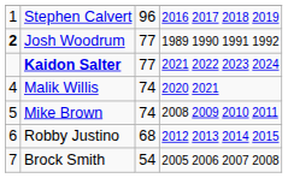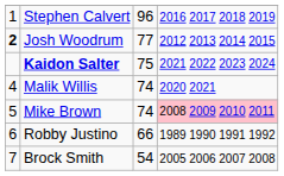Josh Woodrum | column 4: 1989 1990 1991 1992 -> 2012 2013 2014 2015
Kaidon Salter | column 3: 77 -> 75
Mike Brown | column 4: no background -> pink background
Robby Justino | column 3: 68 -> 66
Robby Justino | column 4: 2012 2013 2014 2015 -> 1989 1990 1991 1992
